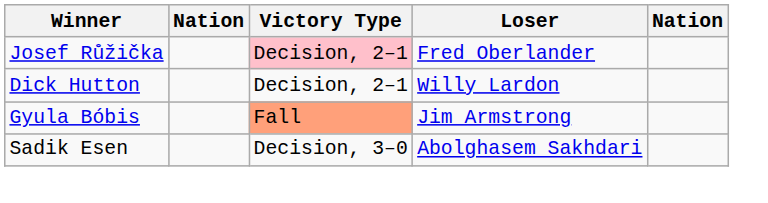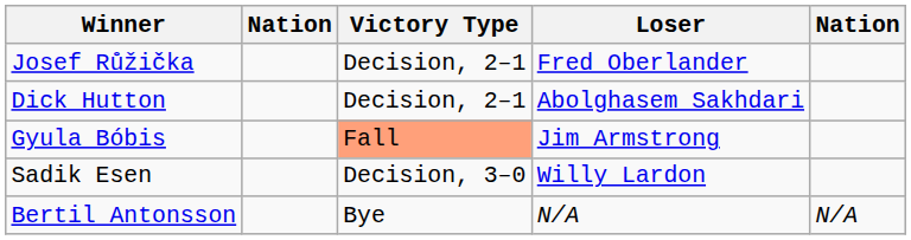Josef Růžička | Victory Type: pink background -> no background
Dick Hutton | Loser: Willy Lardon -> Abolghasem Sakhdari
Sadik Esen | Loser: Abolghasem Sakhdari -> Willy Lardon
+ row: Bertil Antonsson | Bye | N/A | N/A
